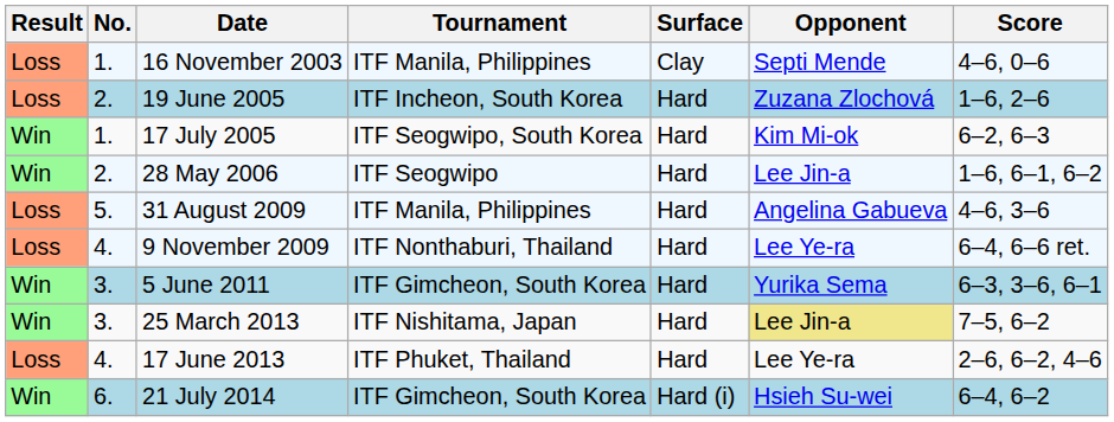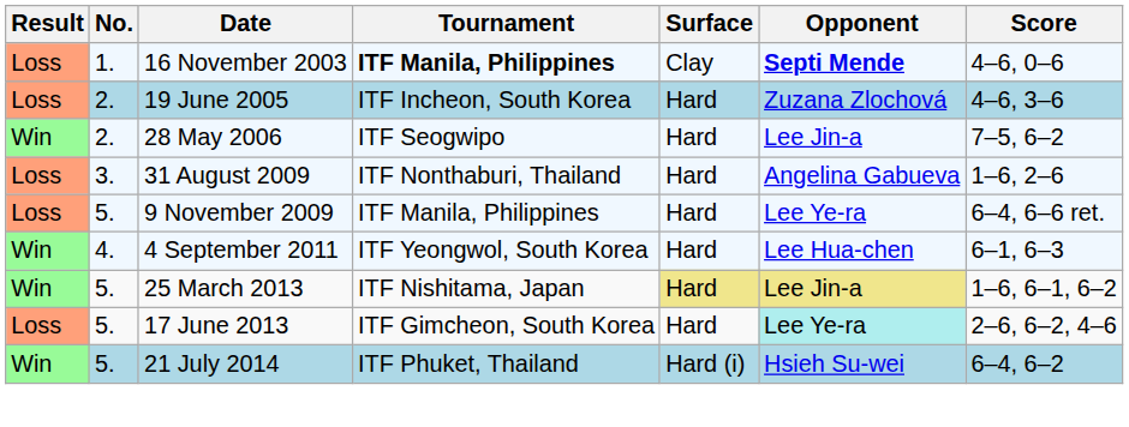16 November 2003 | Tournament: normal -> bold
16 November 2003 | Opponent: normal -> bold
19 June 2005 | Score: 1–6, 2–6 -> 4–6, 3–6
- row: Win | 1. | 17 July 2005 | ITF Seogwipo, South Korea | Hard | Kim Mi-ok | 6–2, 6–3
28 May 2006 | Score: 1–6, 6–1, 6–2 -> 7–5, 6–2
31 August 2009 | No.: 5. -> 3.
31 August 2009 | Tournament: ITF Manila, Philippines -> ITF Nonthaburi, Thailand
31 August 2009 | Score: 4–6, 3–6 -> 1–6, 2–6
9 November 2009 | No.: 4. -> 5.
9 November 2009 | Tournament: ITF Nonthaburi, Thailand -> ITF Manila, Philippines
- row: Win | 3. | 5 June 2011 | ITF Gimcheon, South Korea | Hard | Yurika Sema | 6–3, 3–6, 6–1
+ row: Win | 4. | 4 September 2011 | ITF Yeongwol, South Korea | Hard | Lee Hua-chen | 6–1, 6–3
25 March 2013 | No.: 3. -> 5.
25 March 2013 | Surface: no background -> khaki background
25 March 2013 | Score: 7–5, 6–2 -> 1–6, 6–1, 6–2
17 June 2013 | No.: 4. -> 5.
17 June 2013 | Tournament: ITF Phuket, Thailand -> ITF Gimcheon, South Korea
17 June 2013 | Opponent: no background -> paleturquoise background
21 July 2014 | No.: 6. -> 5.
21 July 2014 | Tournament: ITF Gimcheon, South Korea -> ITF Phuket, Thailand
